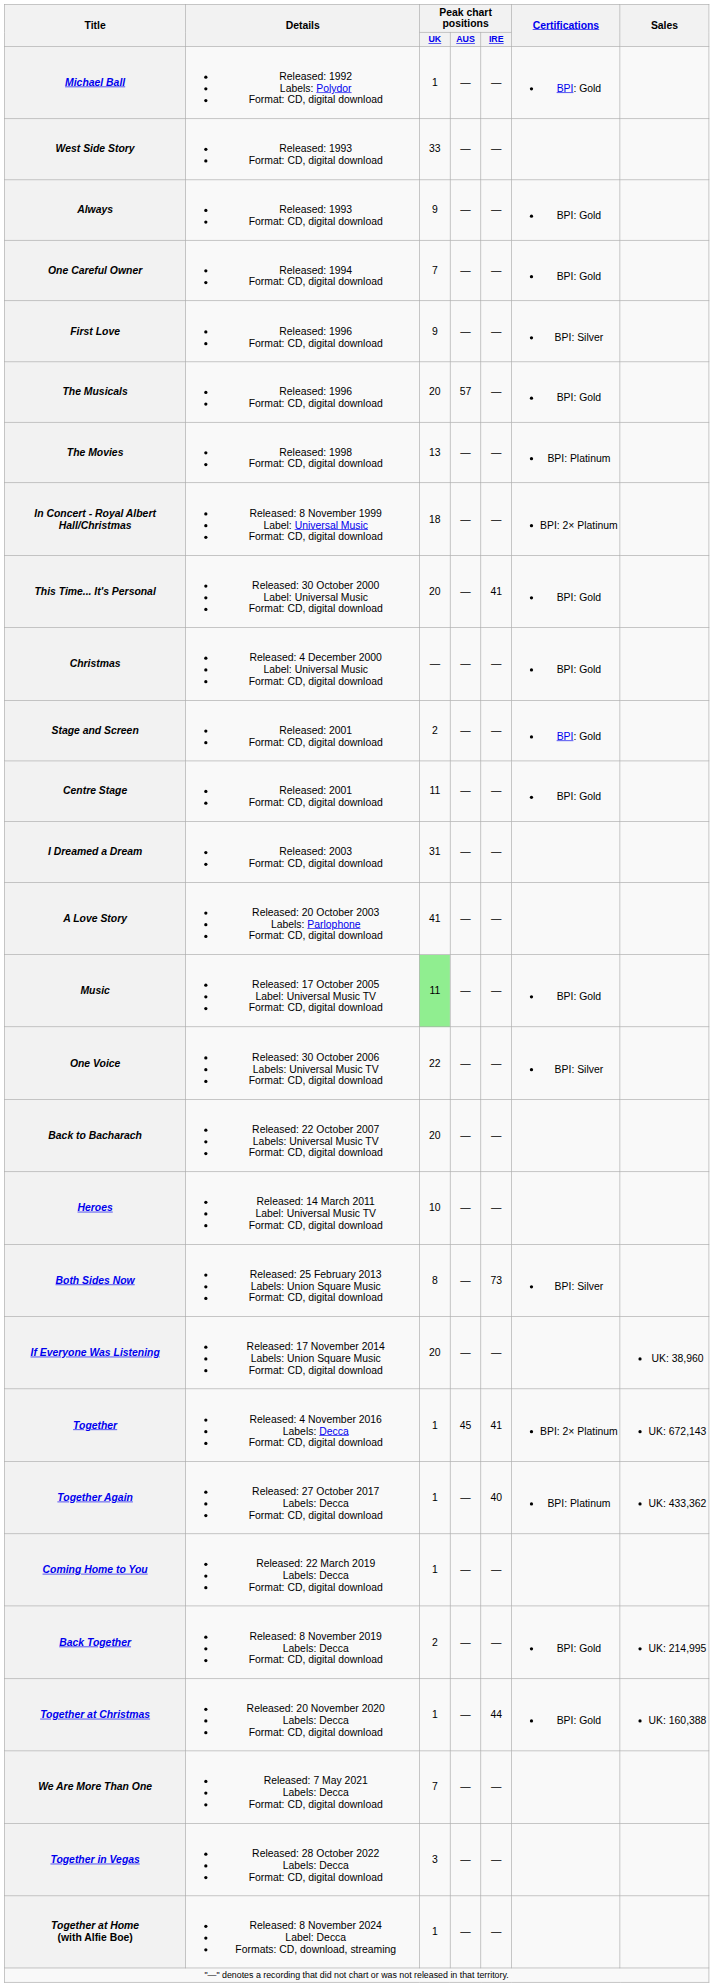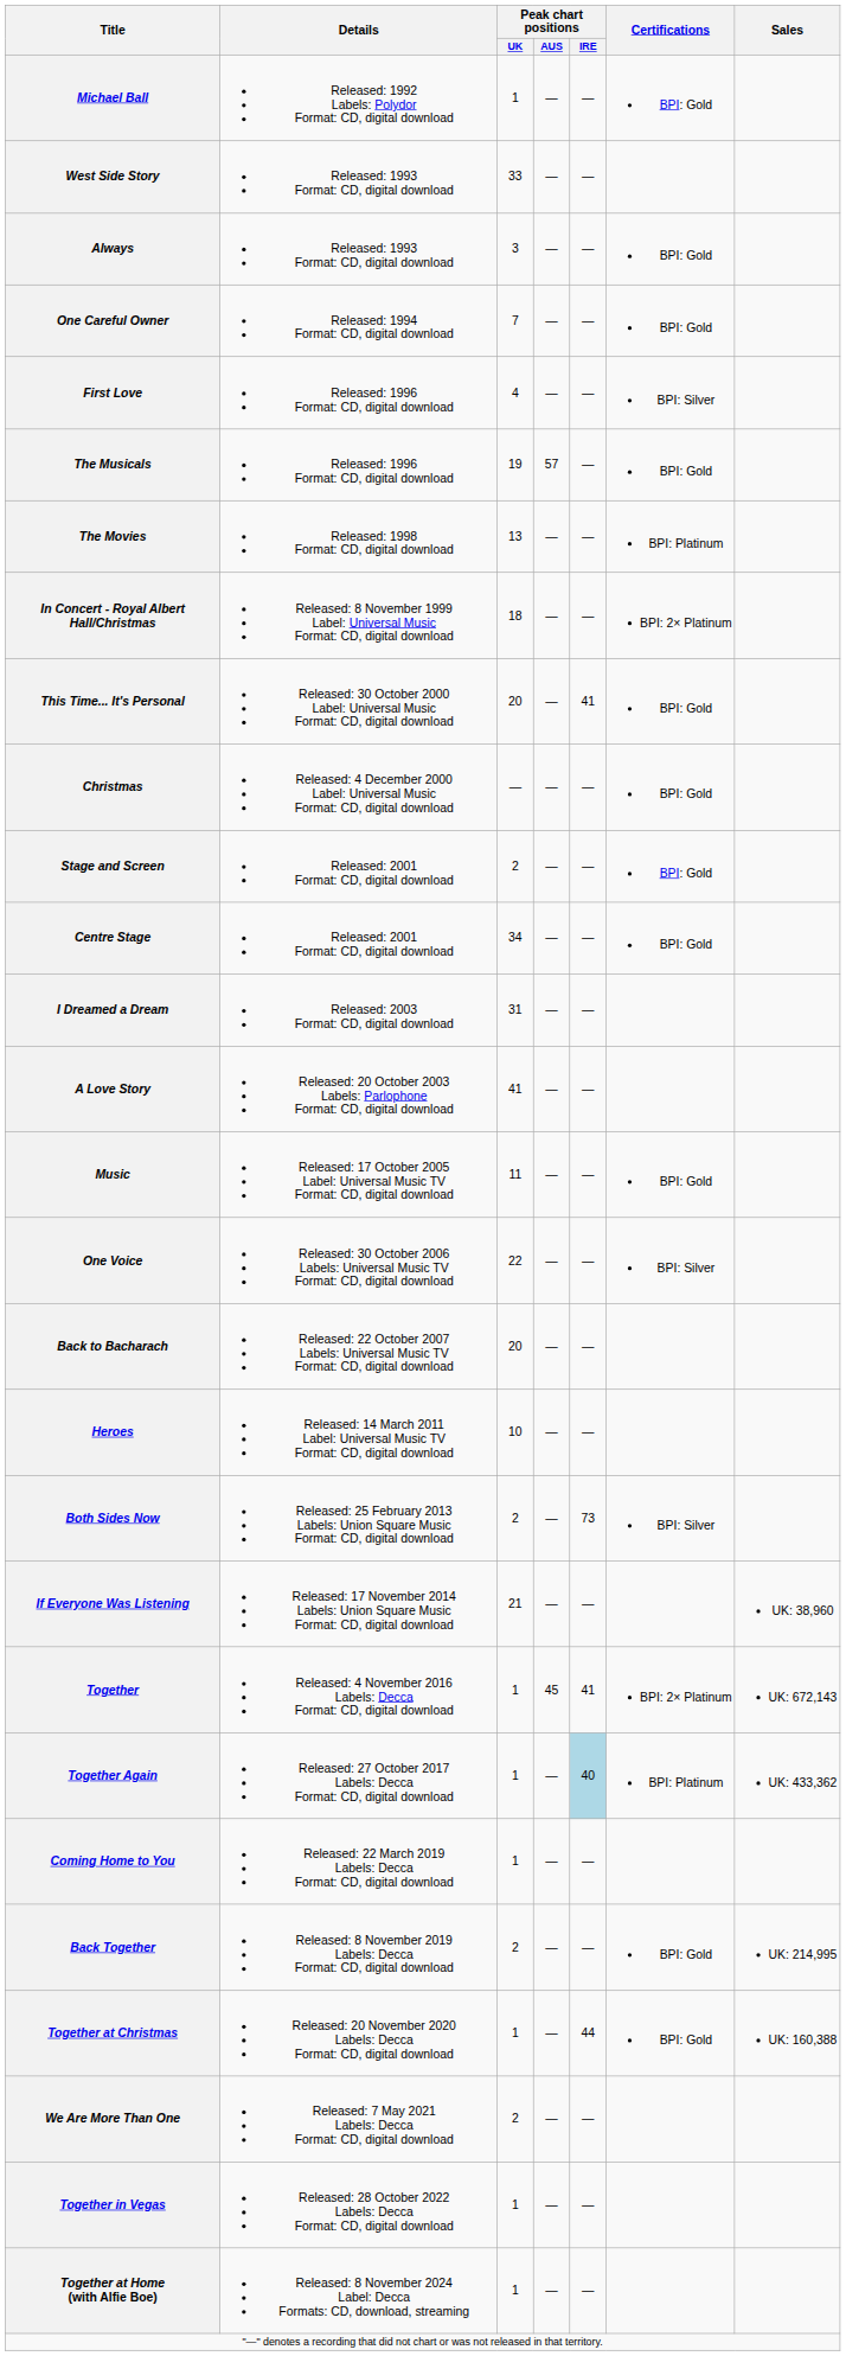Always | Peak chart positions / UK: 9 -> 3
First Love | Peak chart positions / UK: 9 -> 4
The Musicals | Peak chart positions / UK: 20 -> 19
Centre Stage | Peak chart positions / UK: 11 -> 34
Music | Peak chart positions / UK: lightgreen background -> no background
Both Sides Now | Peak chart positions / UK: 8 -> 2
If Everyone Was Listening | Peak chart positions / UK: 20 -> 21
Together Again | Peak chart positions / IRE: no background -> lightblue background
We Are More Than One | Peak chart positions / UK: 7 -> 2
Together in Vegas | Peak chart positions / UK: 3 -> 1
